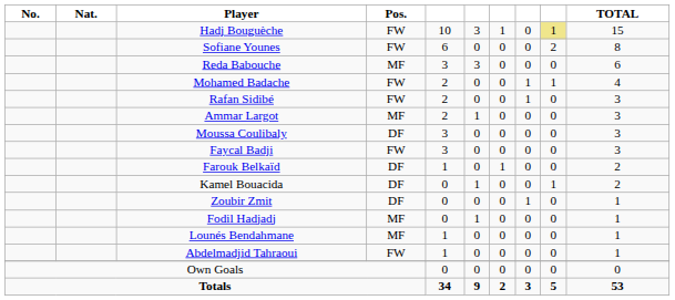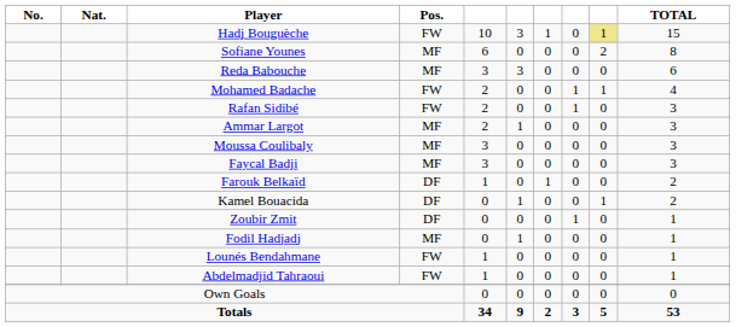Sofiane Younes | Pos.: FW -> MF
Moussa Coulibaly | Pos.: DF -> MF
Faycal Badji | Pos.: FW -> MF
Lounés Bendahmane | Pos.: MF -> FW
